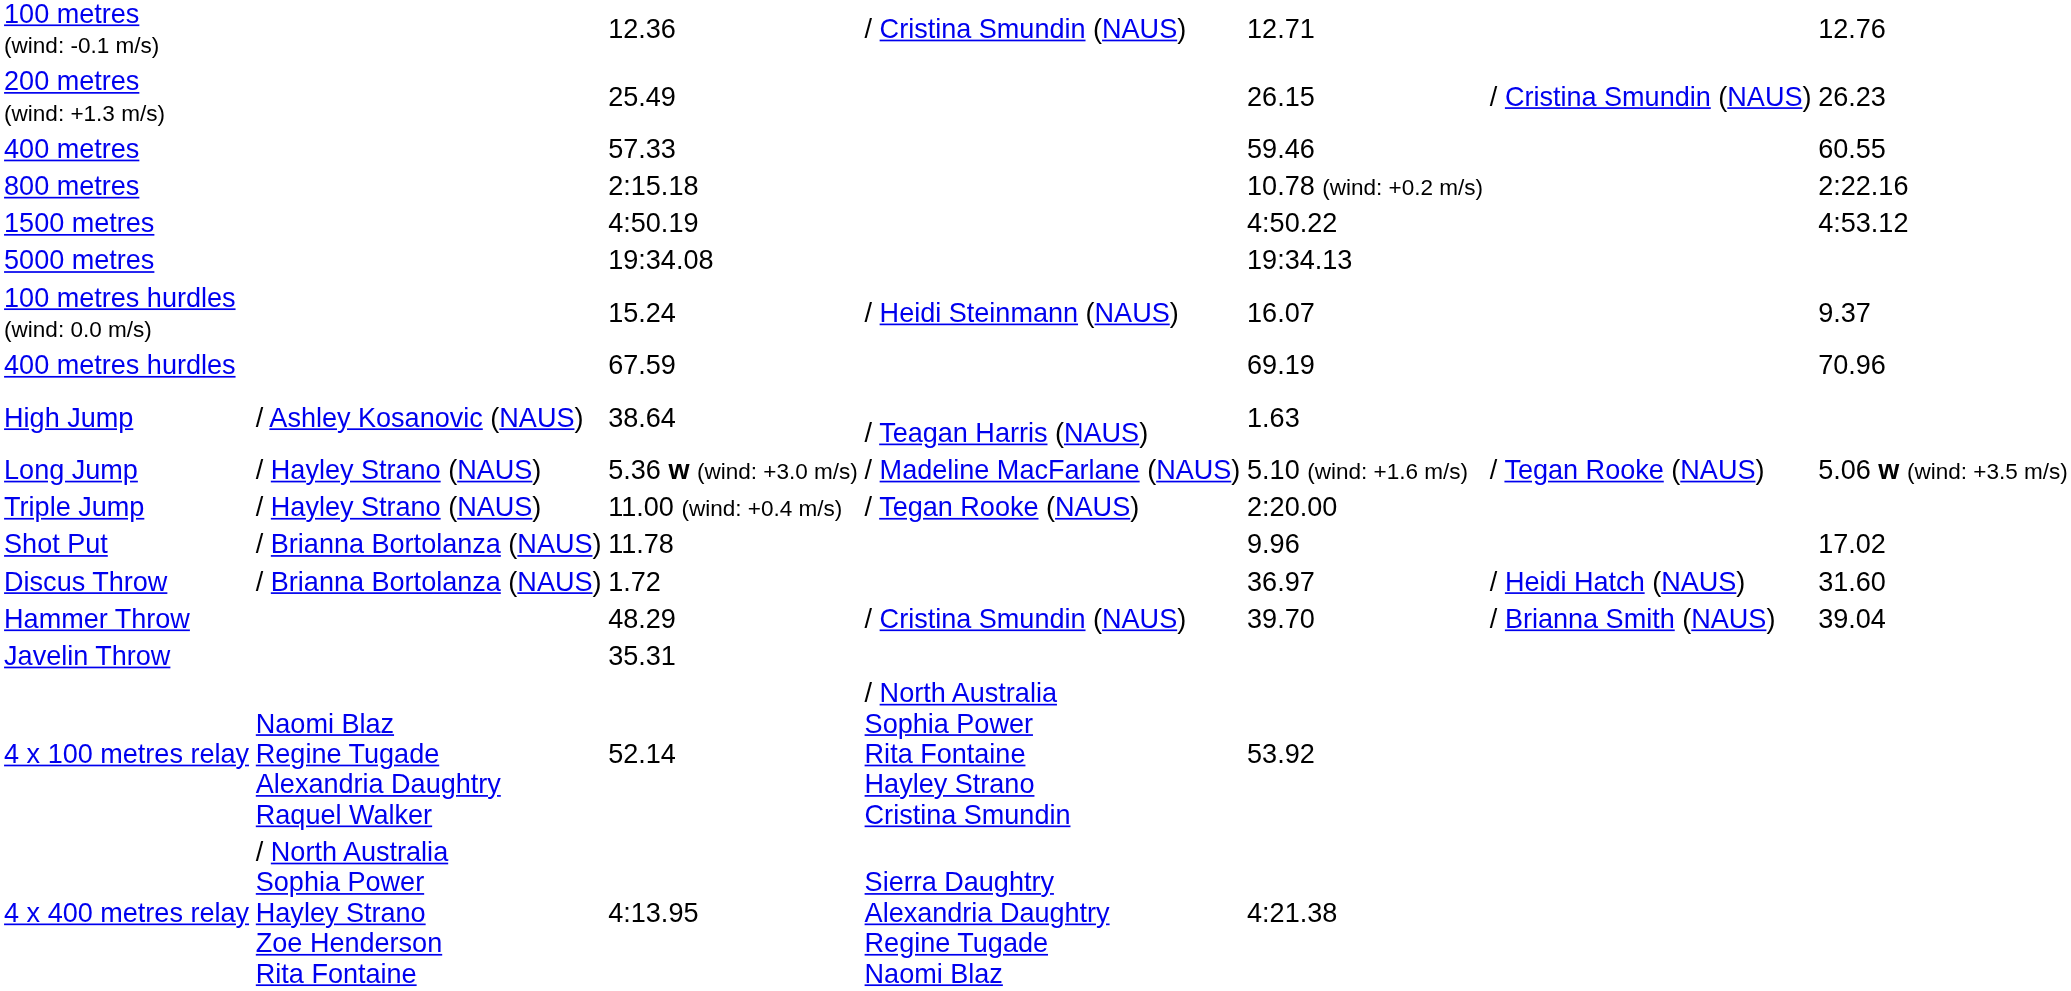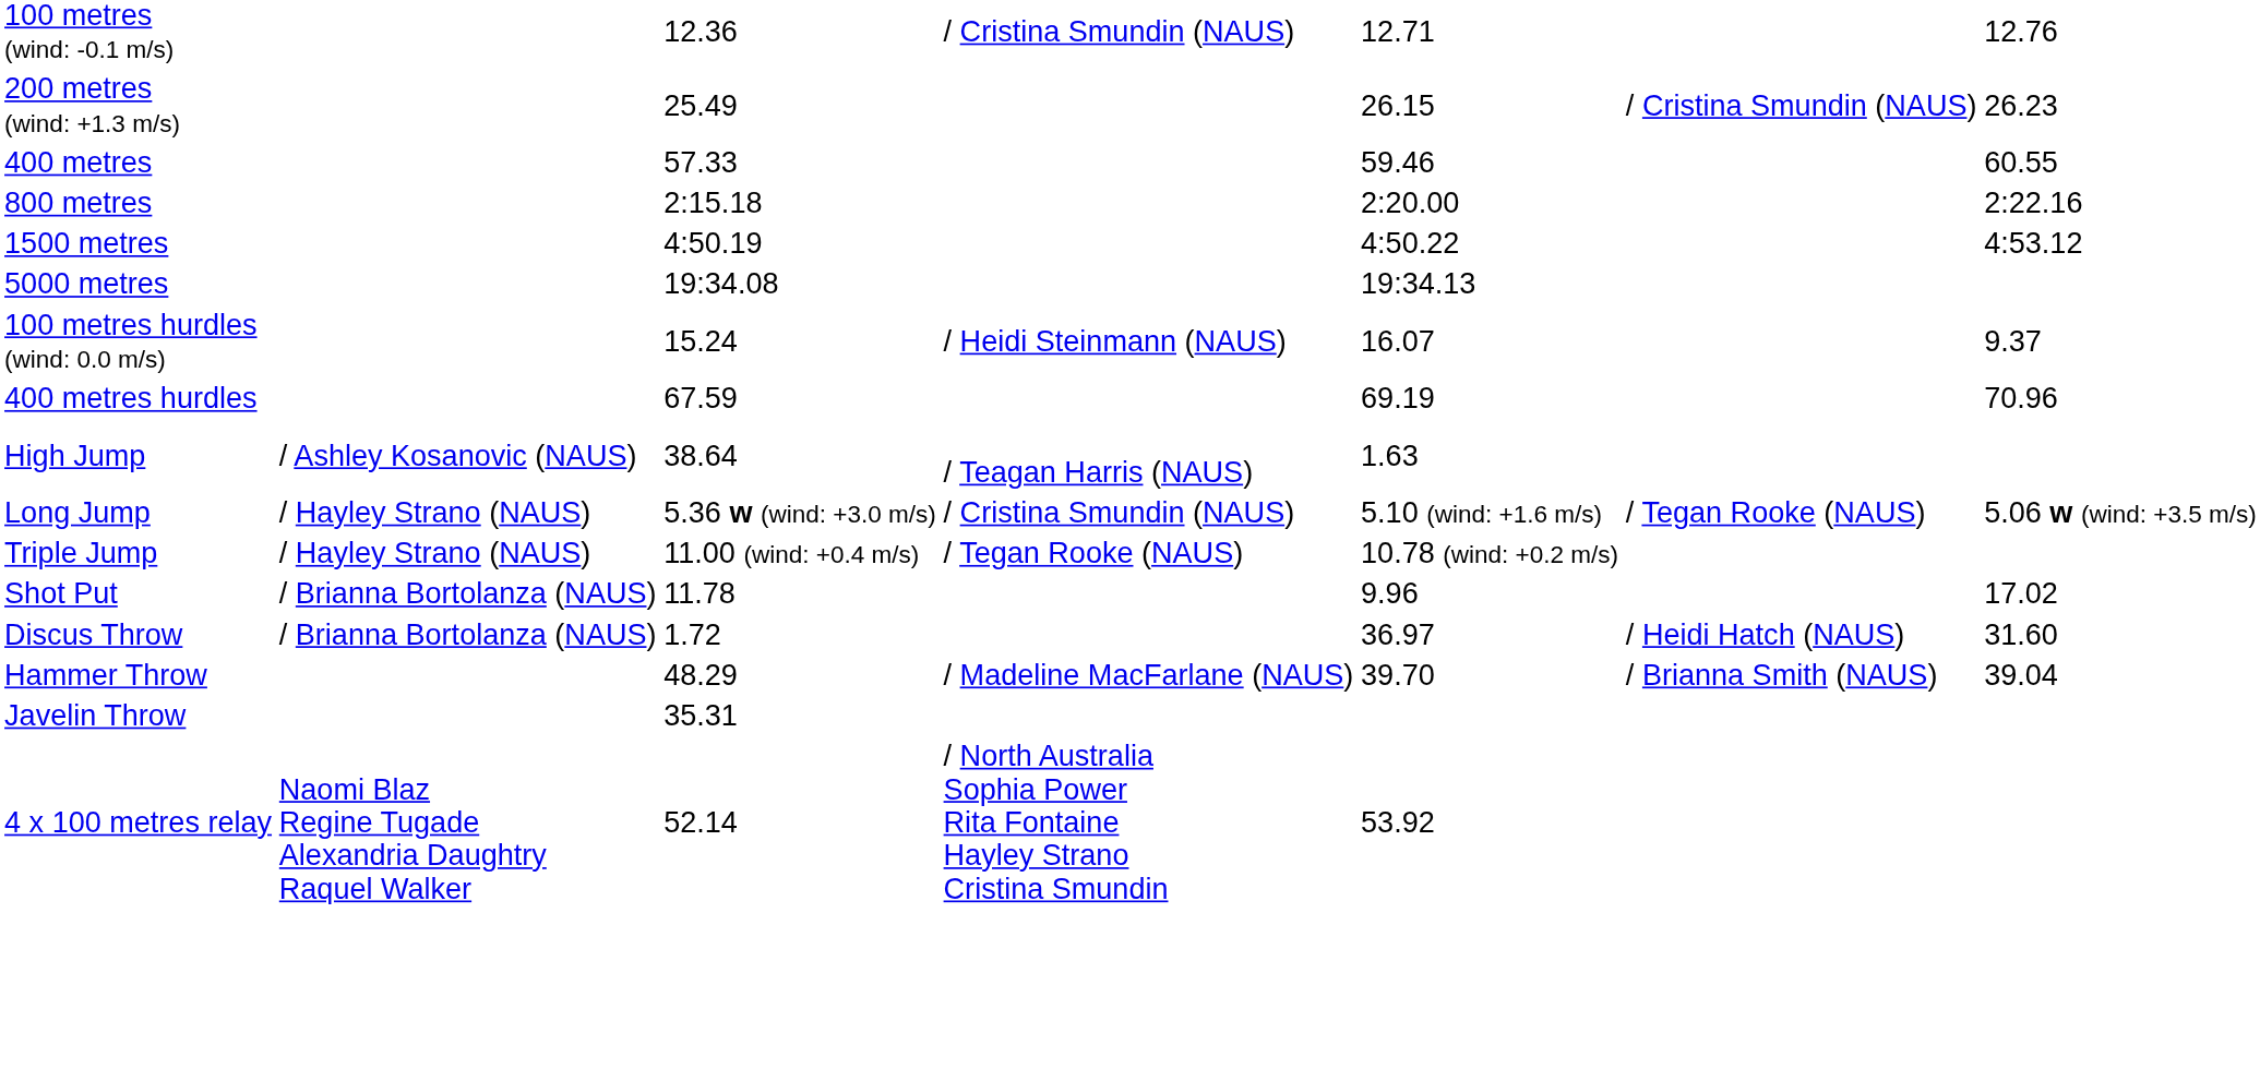800 metres | column 5: 10.78 (wind: +0.2 m/s) -> 2:20.00
Long Jump | column 4: / Madeline MacFarlane (NAUS) -> / Cristina Smundin (NAUS)
Triple Jump | column 5: 2:20.00 -> 10.78 (wind: +0.2 m/s)
Hammer Throw | column 4: / Cristina Smundin (NAUS) -> / Madeline MacFarlane (NAUS)
- row: 4 x 400 metres relay | / North Australia Sophia Power Hayley Strano Zoe Henderson Rita Fontaine | 4:13.95 | Sierra Daughtry Alexandria Daughtry Regine Tugade Naomi Blaz | 4:21.38
